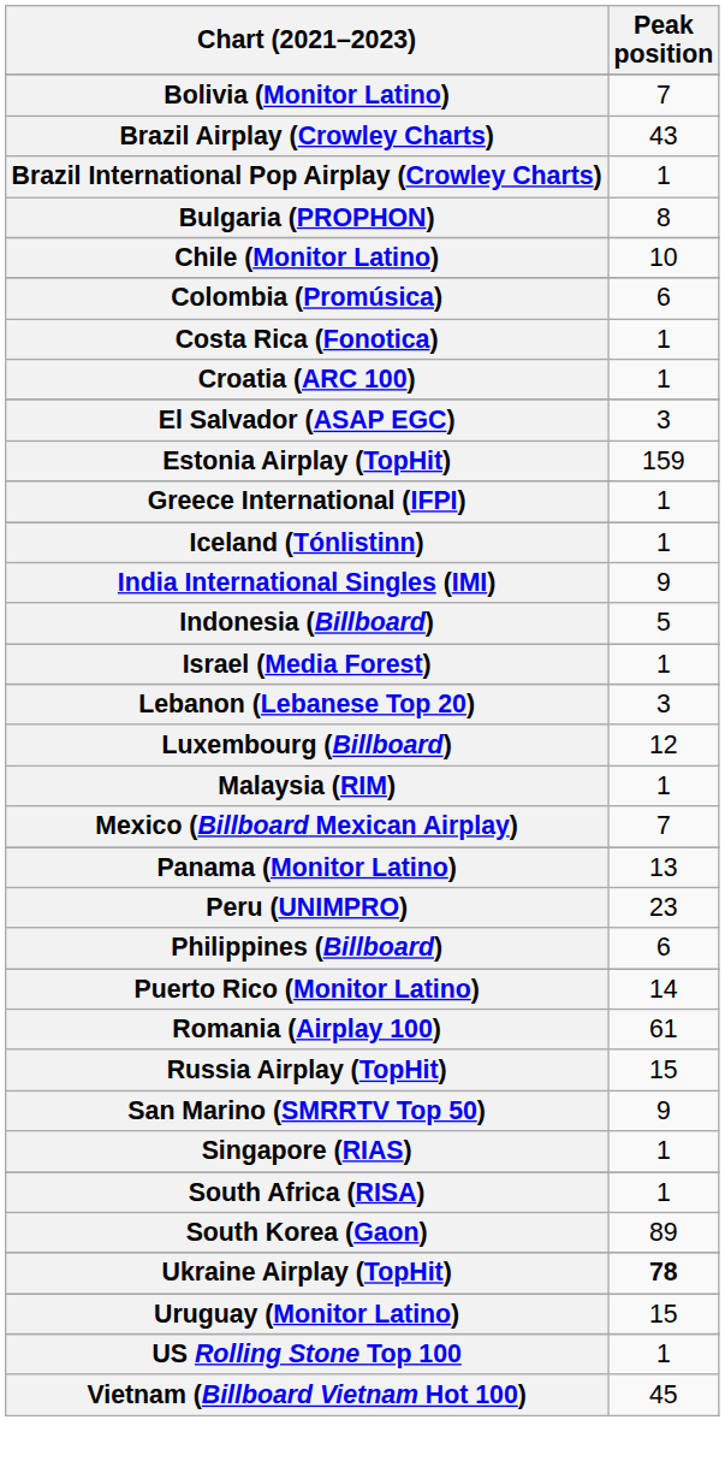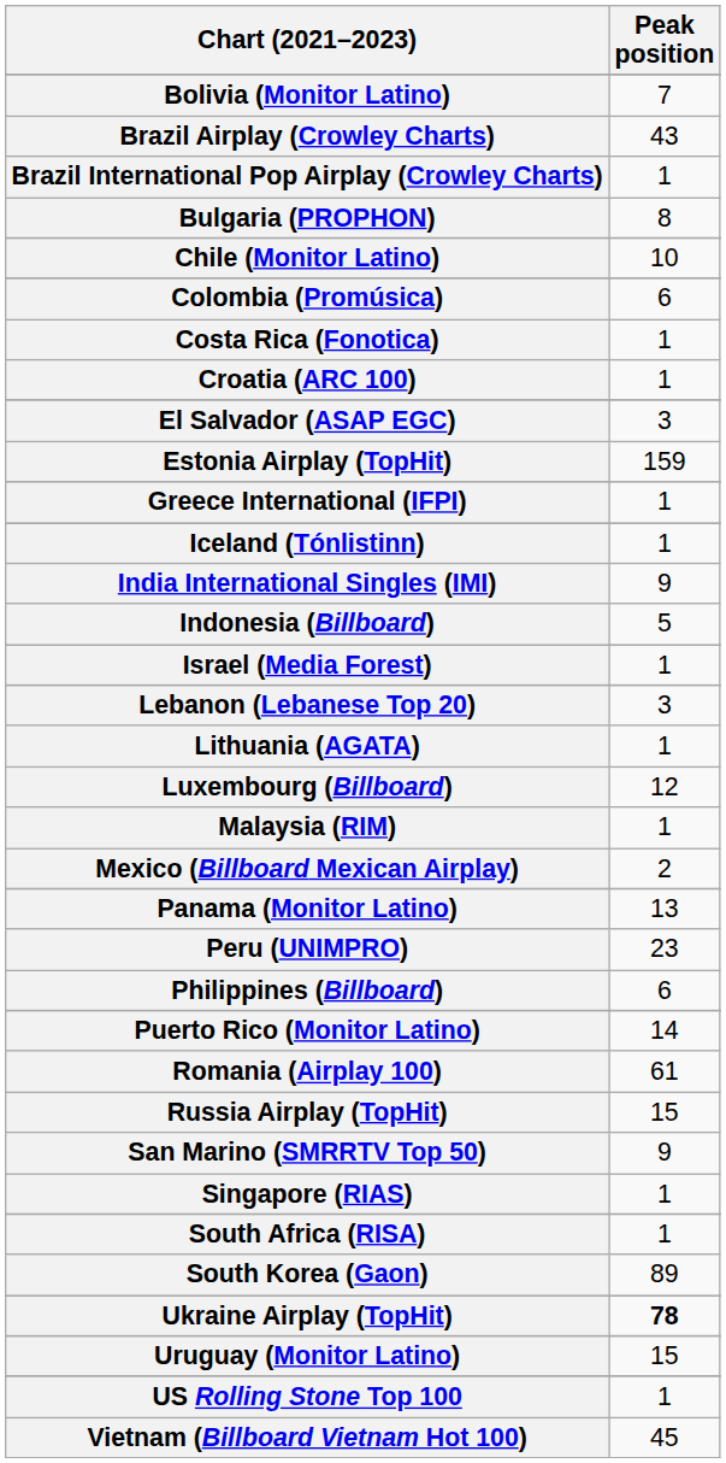+ row: Lithuania (AGATA) | 1
Mexico (Billboard Mexican Airplay) | Peak position: 7 -> 2
